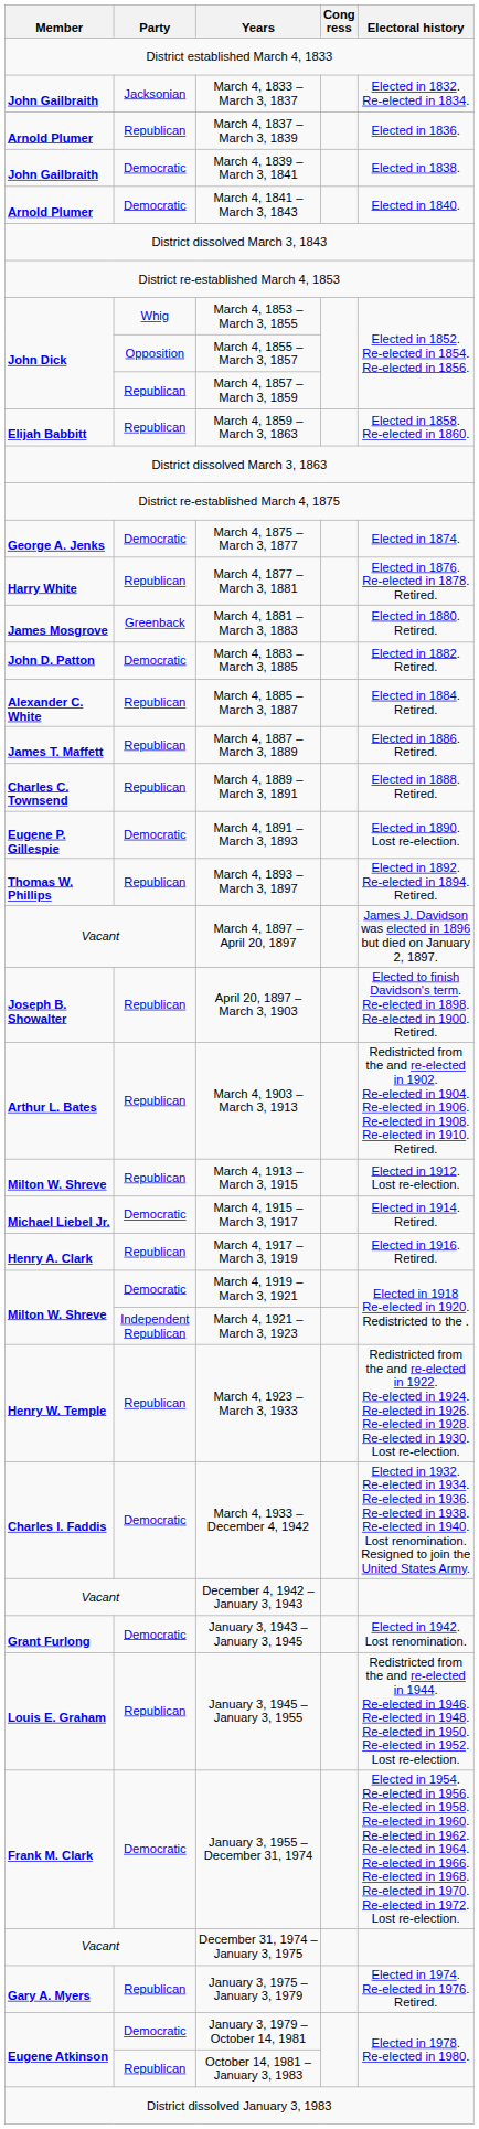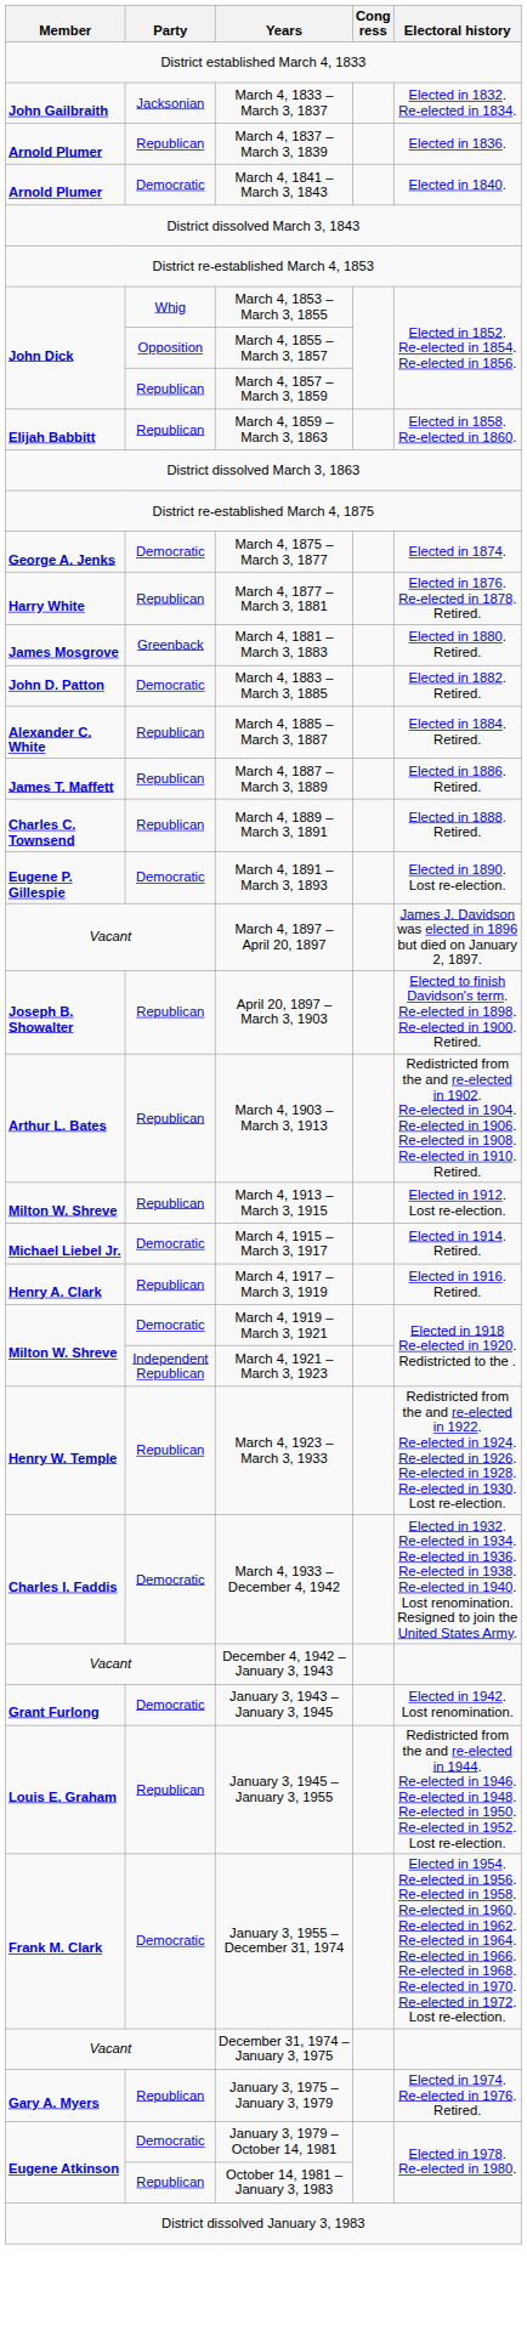- row: John Gailbraith | Democratic | March 4, 1839 – March 3, 1841 | Elected in 1838.
- row: Thomas W. Phillips | Republican | March 4, 1893 – March 3, 1897 | Elected in 1892. Re-elected in 1894. Retired.
